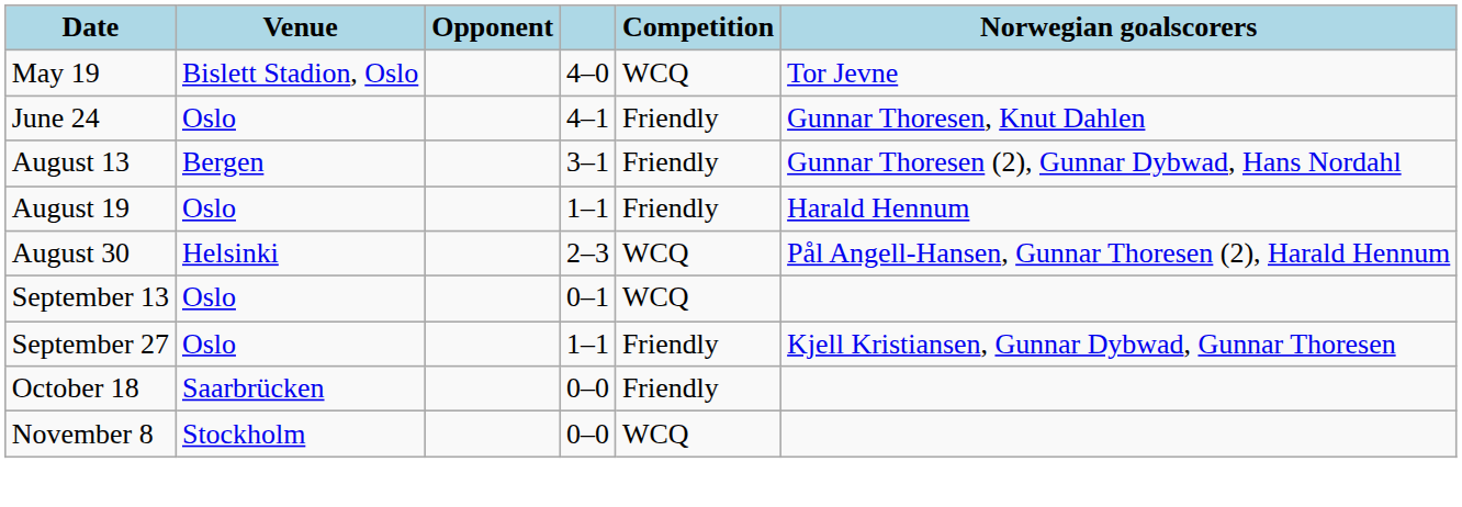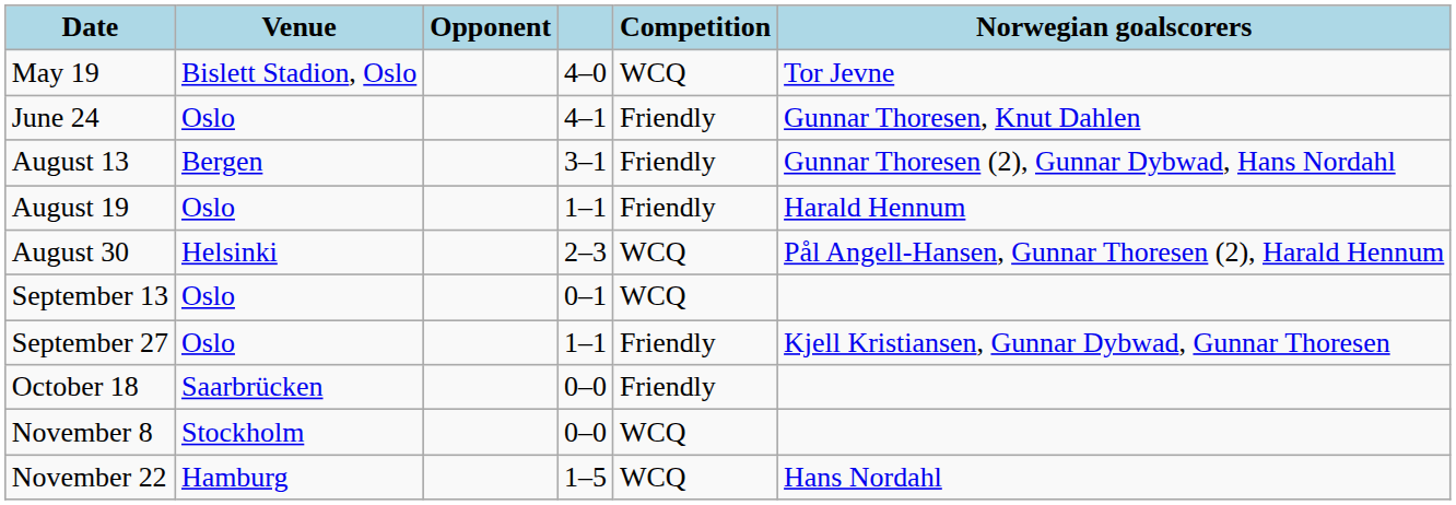+ row: November 22 | Hamburg | 1–5 | WCQ | Hans Nordahl
